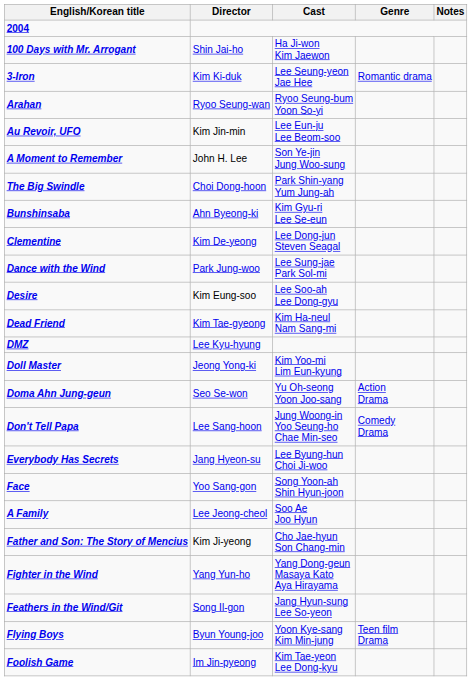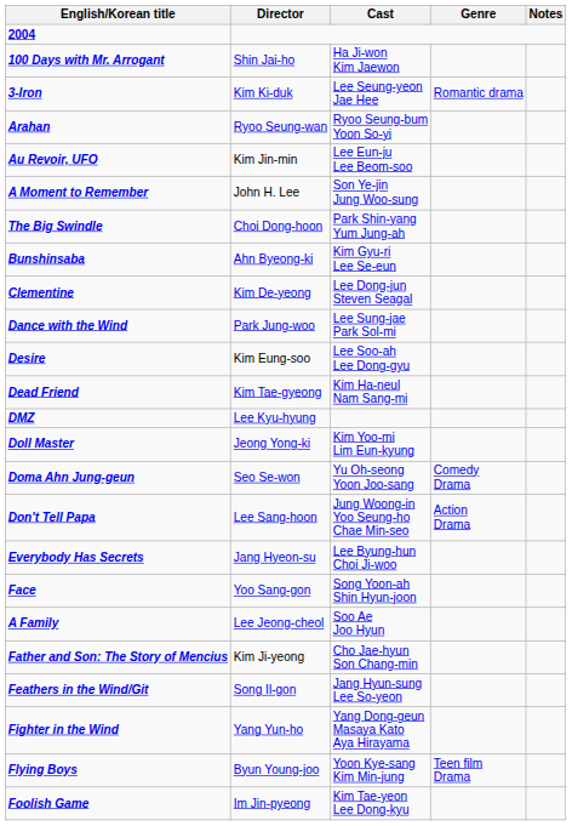Doma Ahn Jung-geun | Genre: Action Drama -> Comedy Drama
Don't Tell Papa | Genre: Comedy Drama -> Action Drama
rows swapped: Feathers in the Wind/Git <-> Fighter in the Wind
